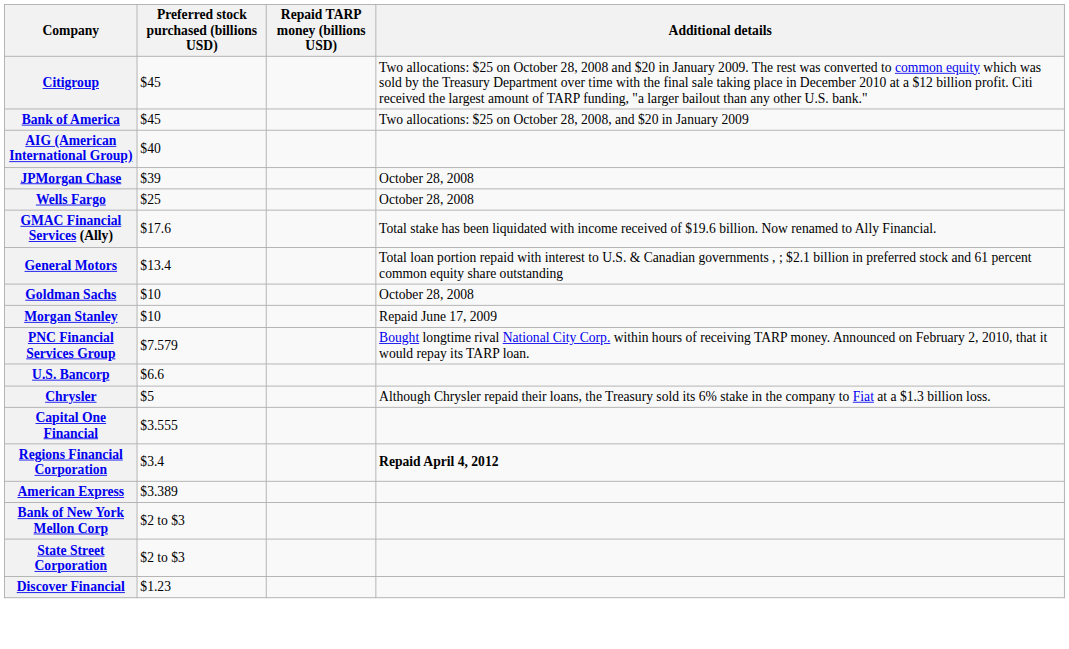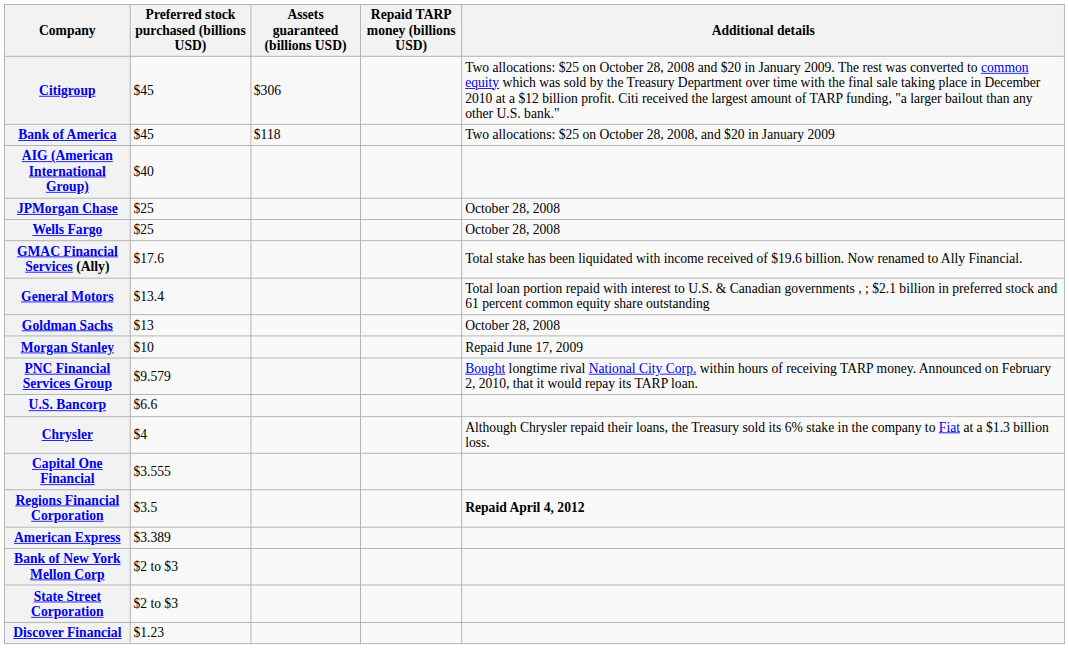+ column: Assets guaranteed (billions USD) | $306 | $118
JPMorgan Chase | Preferred stock purchased (billions USD): $39 -> $25
Goldman Sachs | Preferred stock purchased (billions USD): $10 -> $13
PNC Financial Services Group | Preferred stock purchased (billions USD): $7.579 -> $9.579
Chrysler | Preferred stock purchased (billions USD): $5 -> $4
Regions Financial Corporation | Preferred stock purchased (billions USD): $3.4 -> $3.5
